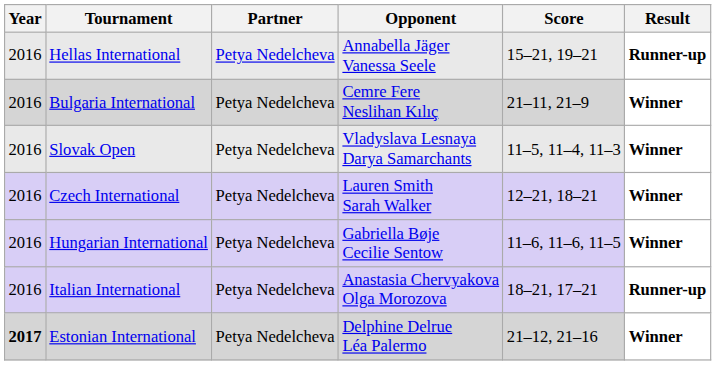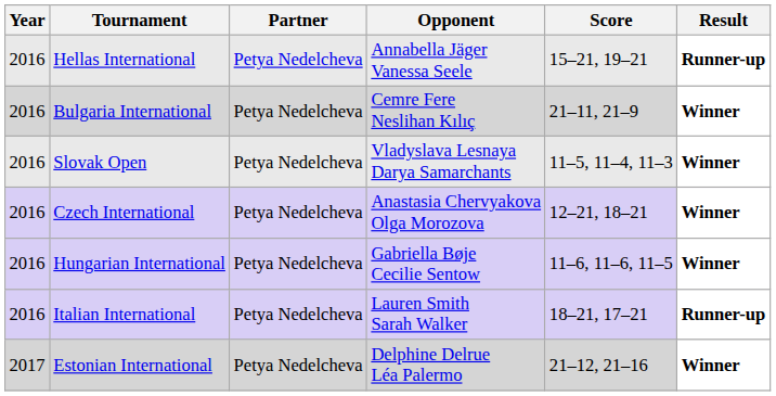Czech International | Opponent: Lauren Smith Sarah Walker -> Anastasia Chervyakova Olga Morozova
Italian International | Opponent: Anastasia Chervyakova Olga Morozova -> Lauren Smith Sarah Walker
Estonian International | Year: bold -> normal
